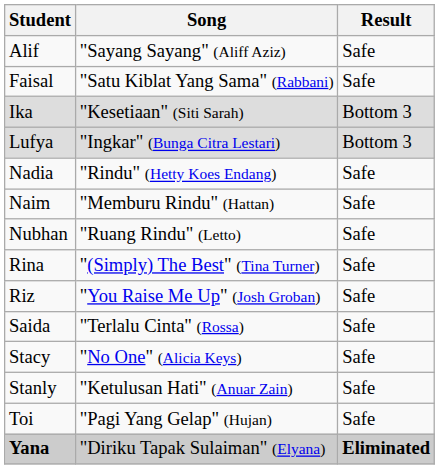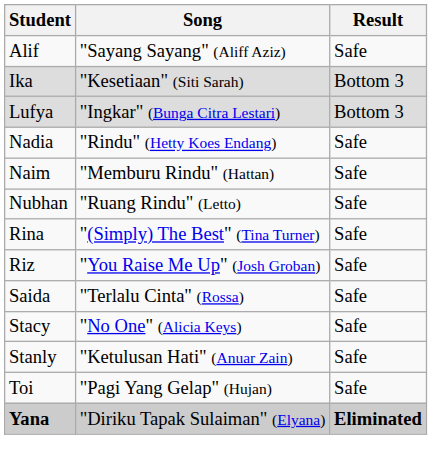- row: Faisal | "Satu Kiblat Yang Sama" (Rabbani) | Safe
